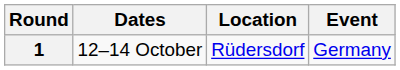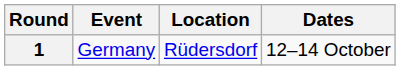columns swapped: Event <-> Dates
